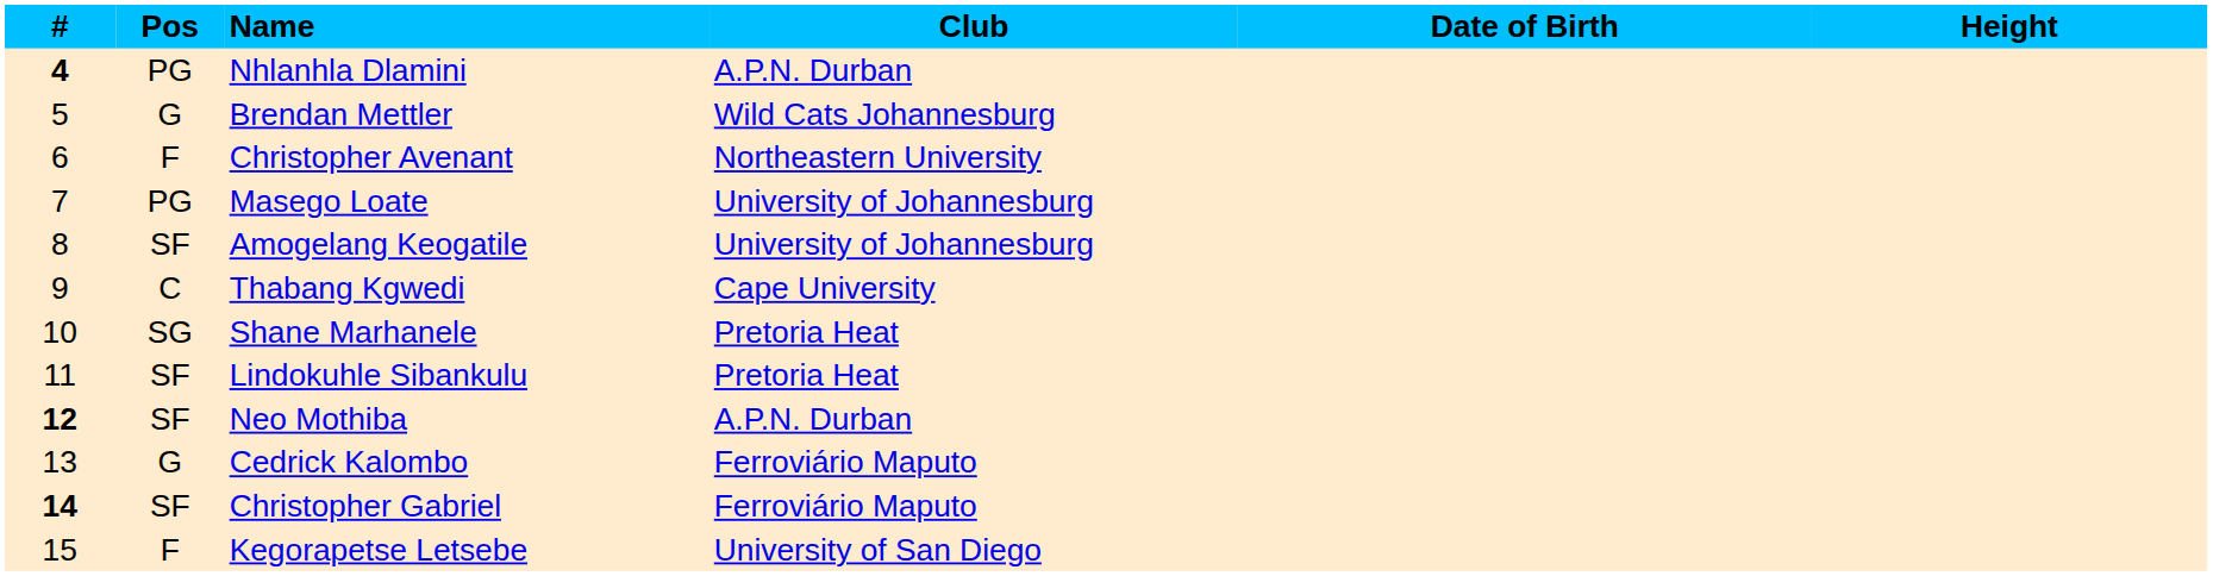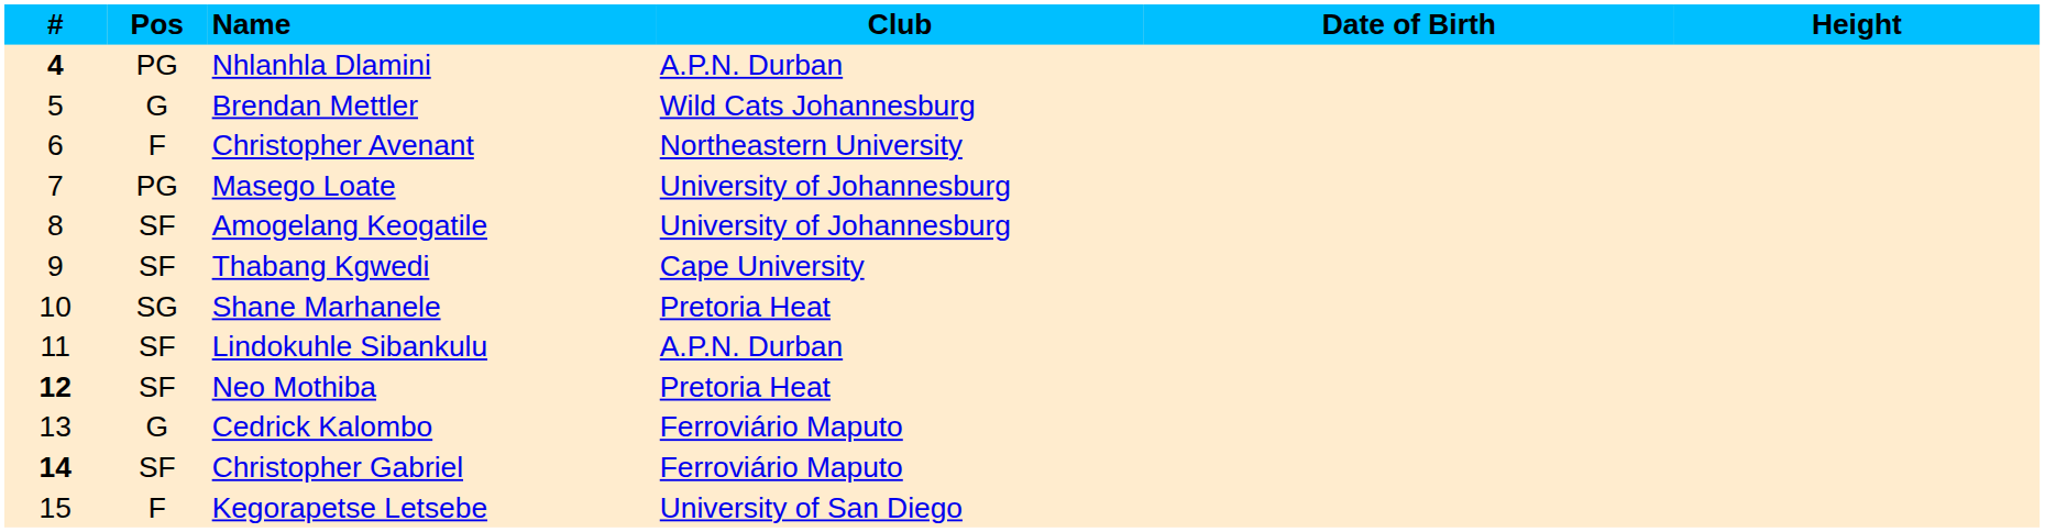Thabang Kgwedi | Pos: C -> SF
Lindokuhle Sibankulu | Club: Pretoria Heat -> A.P.N. Durban
Neo Mothiba | Club: A.P.N. Durban -> Pretoria Heat
